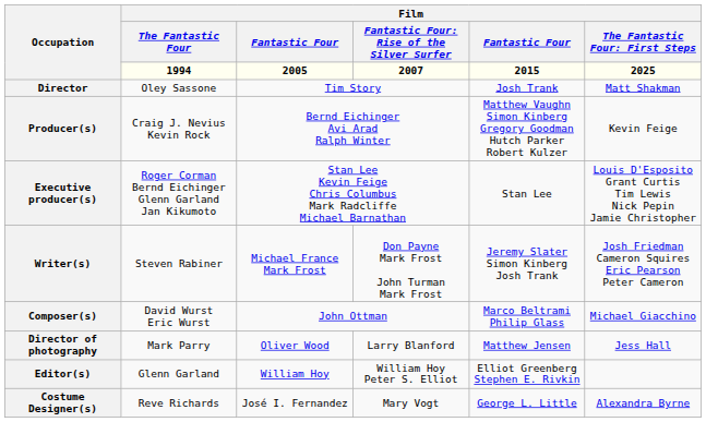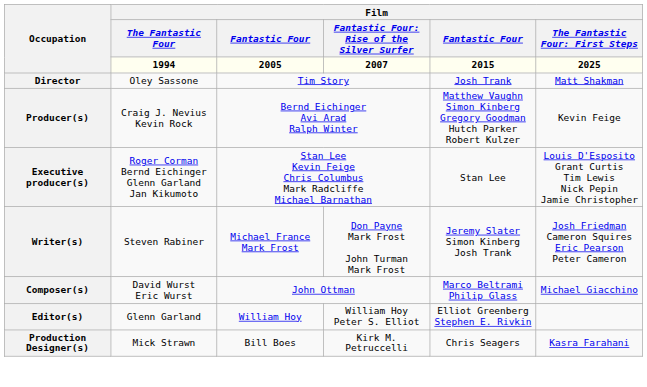- row: Director of photography | Mark Parry | Oliver Wood | Larry Blanford | Matthew Jensen | Jess Hall
+ row: Production Designer(s) | Mick Strawn | Bill Boes | Kirk M. Petruccelli | Chris Seagers | Kasra Farahani
- row: Costume Designer(s) | Reve Richards | José I. Fernandez | Mary Vogt | George L. Little | Alexandra Byrne
